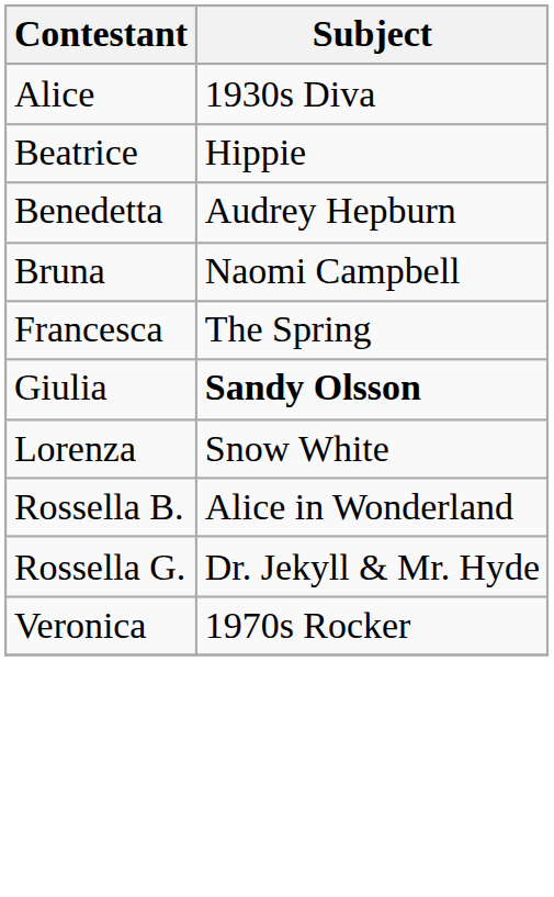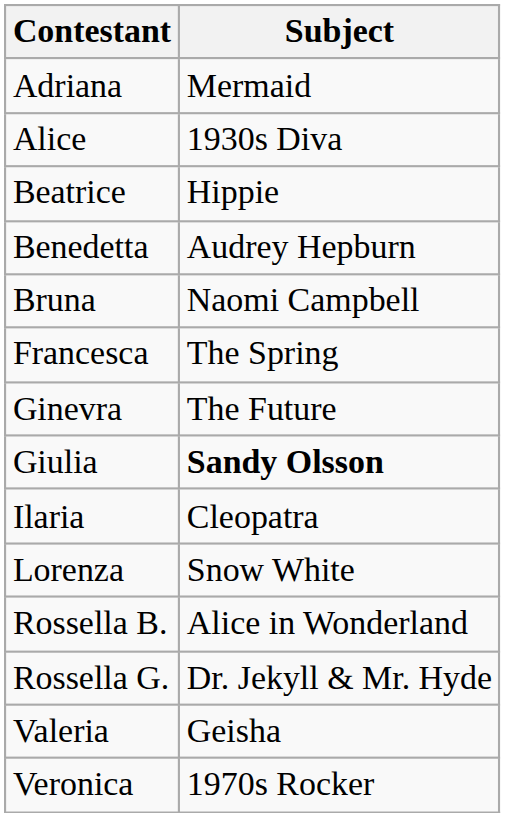+ row: Adriana | Mermaid
+ row: Ginevra | The Future
+ row: Ilaria | Cleopatra
+ row: Valeria | Geisha
